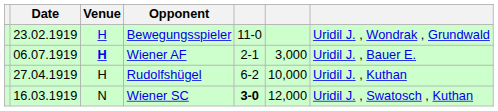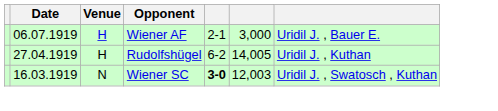- row: 23.02.1919 | H | Bewegungsspieler | 11-0 | Uridil J. , Wondrak , Grundwald
Wiener AF | Venue: bold -> normal
Rudolfshügel | column 6: 10,000 -> 14,005
Wiener SC | column 6: 12,000 -> 12,003
